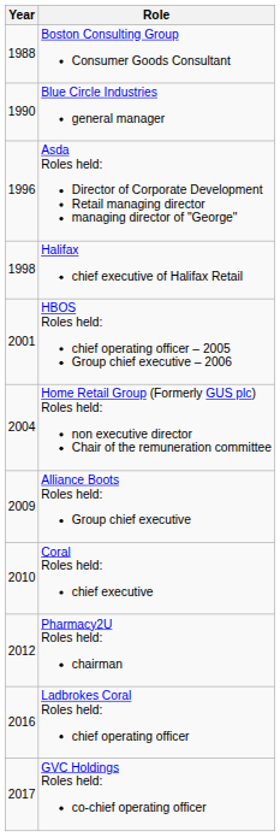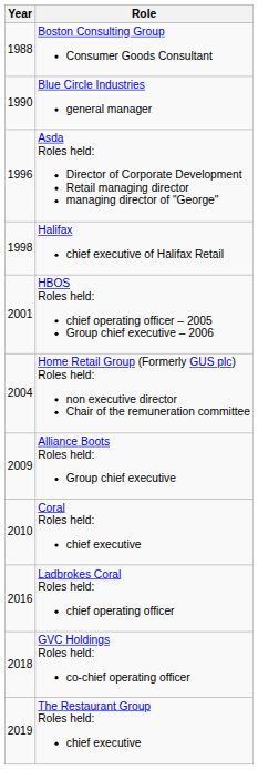- row: 2012 | Pharmacy2U Roles held: chairman
GVC Holdings Roles held: co-chief operating officer | Year: 2017 -> 2018
+ row: 2019 | The Restaurant Group Roles held: chief executive
